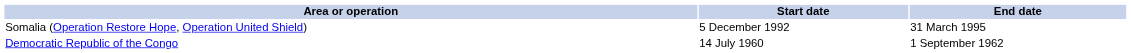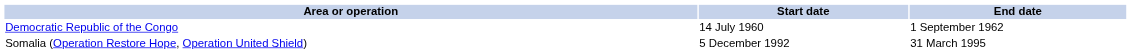rows swapped: Democratic Republic of the Congo <-> Somalia (Operation Restore Hope, Operation United Shield)
